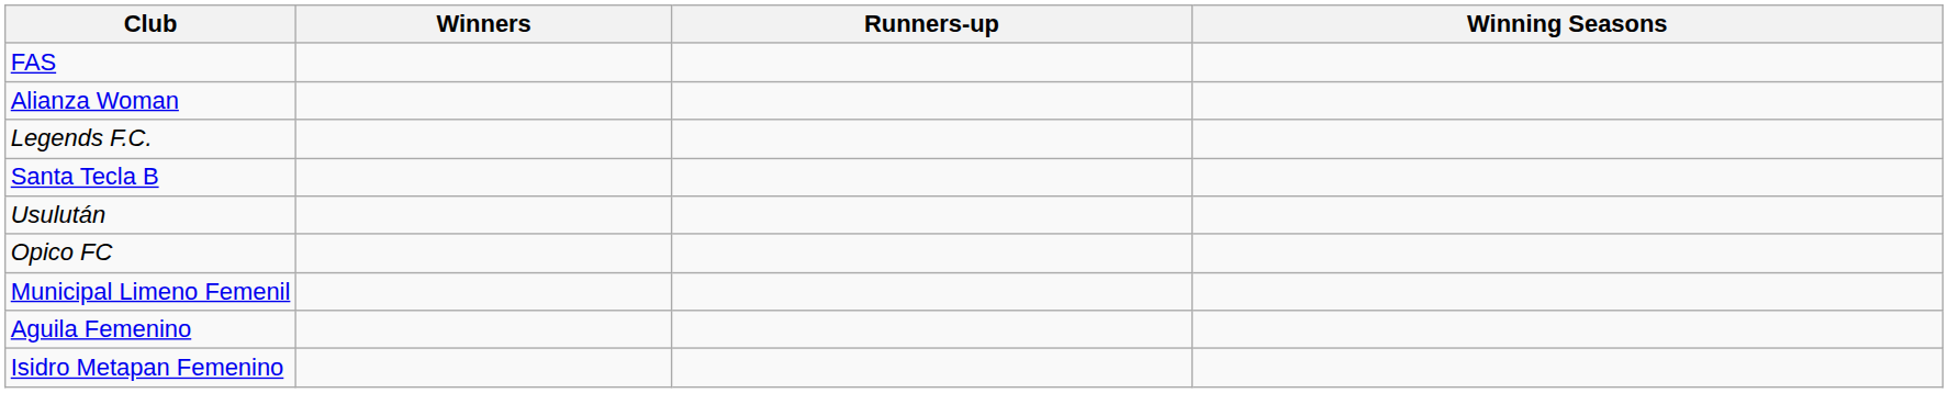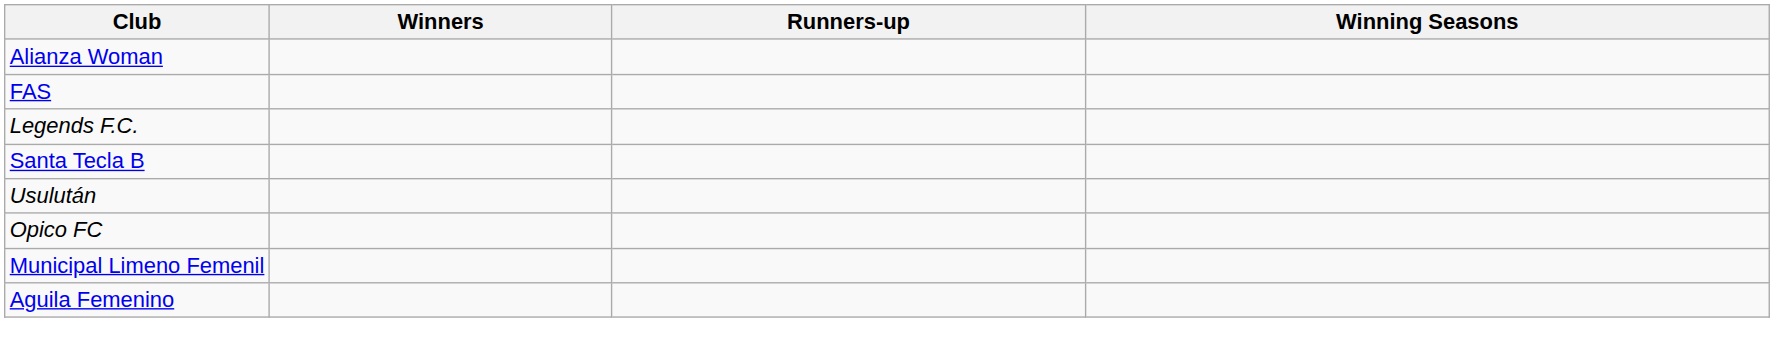rows swapped: Alianza Woman <-> FAS
- row: Isidro Metapan Femenino
